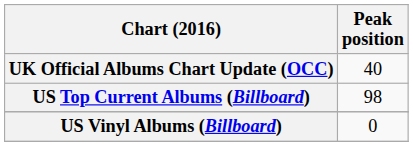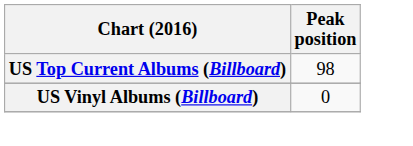- row: UK Official Albums Chart Update (OCC) | 40
